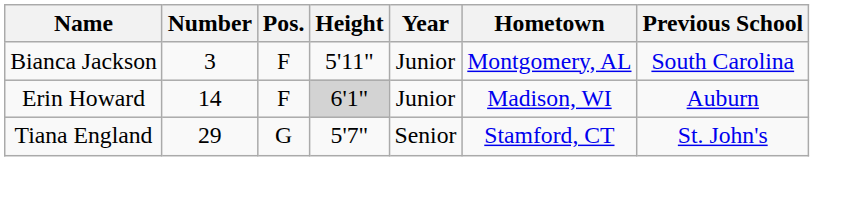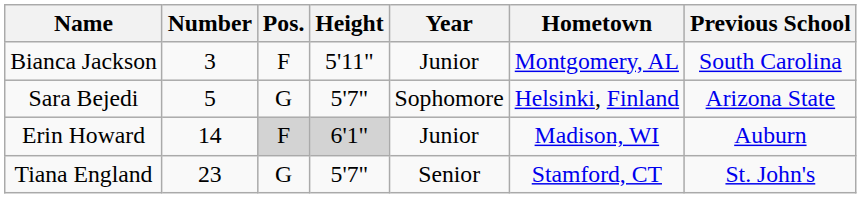+ row: Sara Bejedi | 5 | G | 5'7" | Sophomore | Helsinki, Finland | Arizona State
Erin Howard | Pos.: no background -> lightgrey background
Tiana England | Number: 29 -> 23
